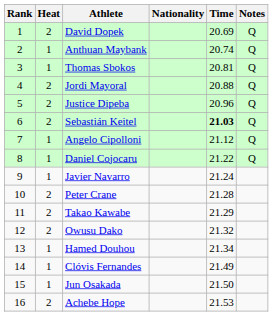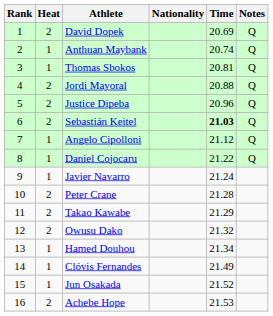Jun Osakada | Time: 21.50 -> 21.52
